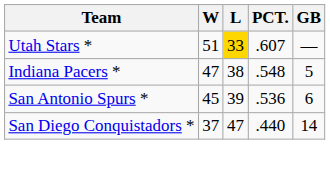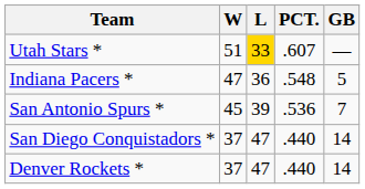Indiana Pacers * | L: 38 -> 36
San Antonio Spurs * | GB: 6 -> 7
+ row: Denver Rockets * | 37 | 47 | .440 | 14
